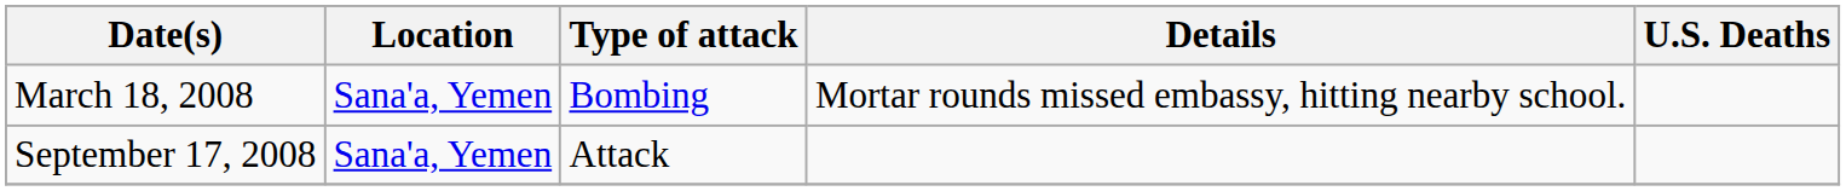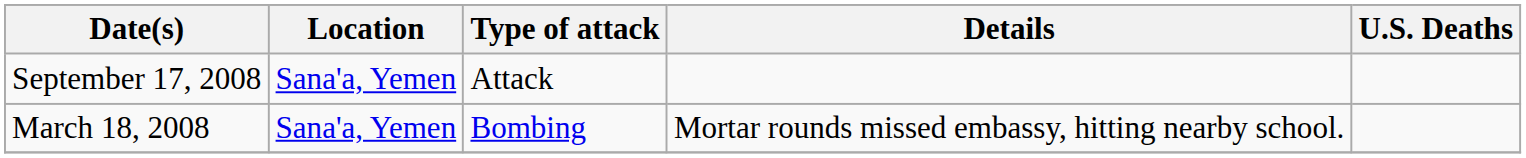rows swapped: March 18, 2008 <-> September 17, 2008
